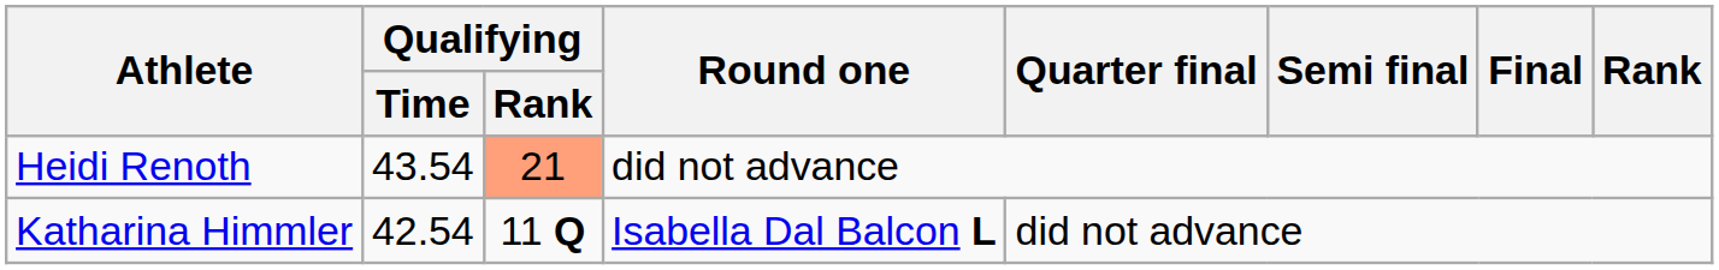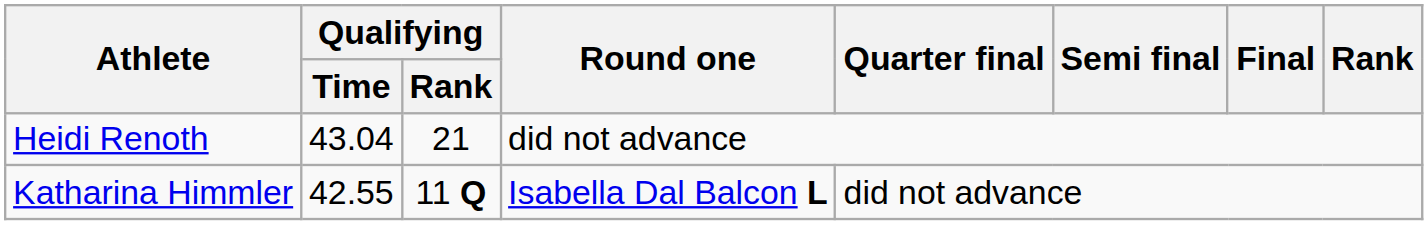Heidi Renoth | Qualifying / Time: 43.54 -> 43.04
Heidi Renoth | Qualifying / Rank: lightsalmon background -> no background
Katharina Himmler | Qualifying / Time: 42.54 -> 42.55
